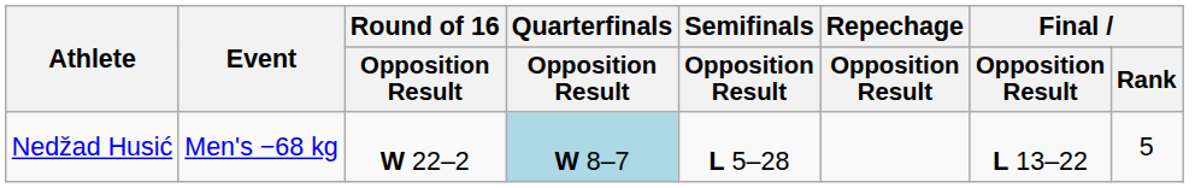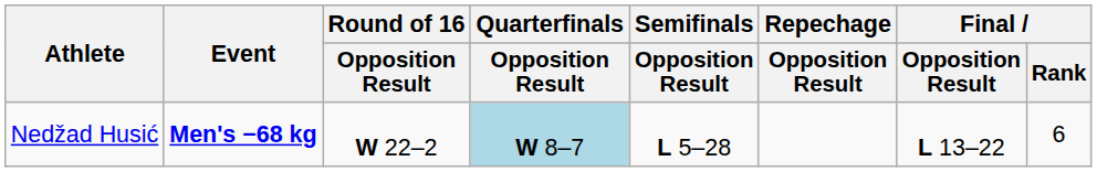Nedžad Husić | Event: normal -> bold
Nedžad Husić | Final / Rank: 5 -> 6
